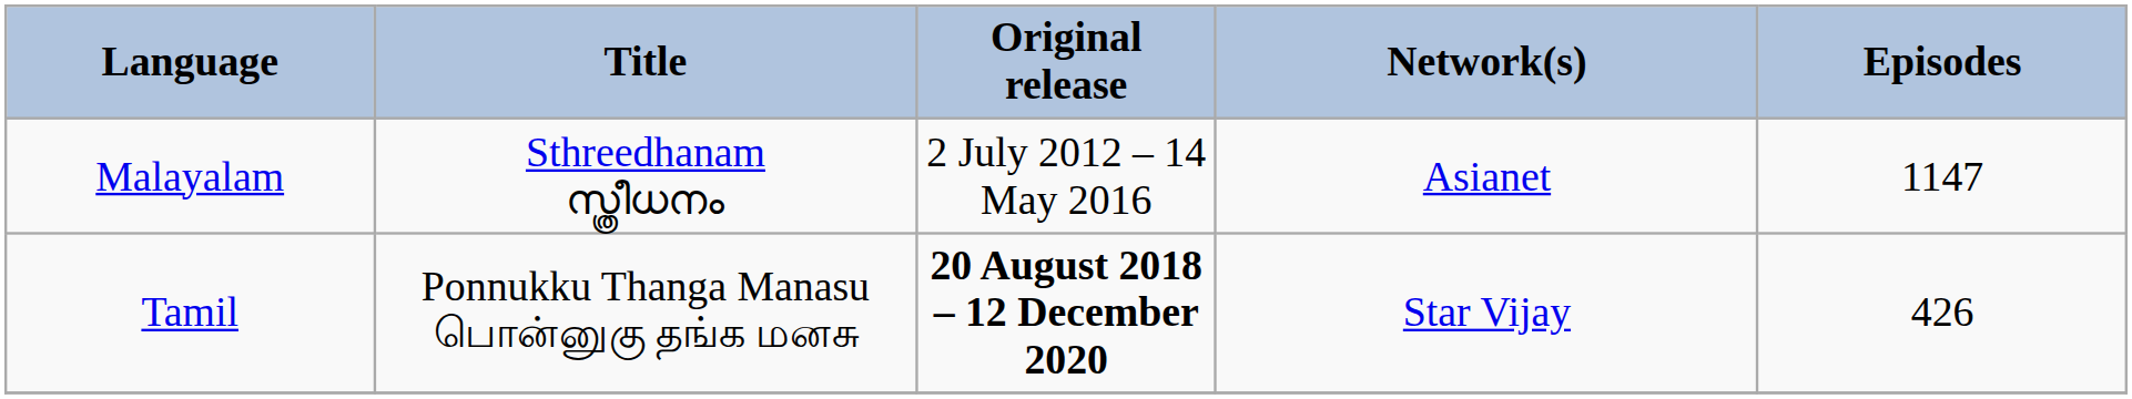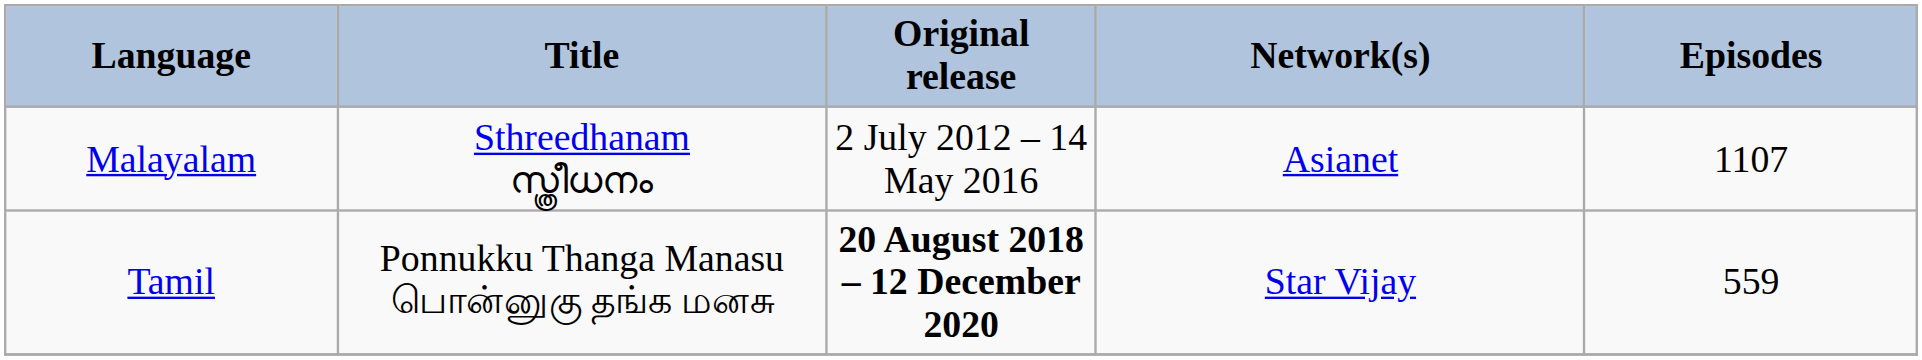Malayalam | Episodes: 1147 -> 1107
Tamil | Episodes: 426 -> 559
